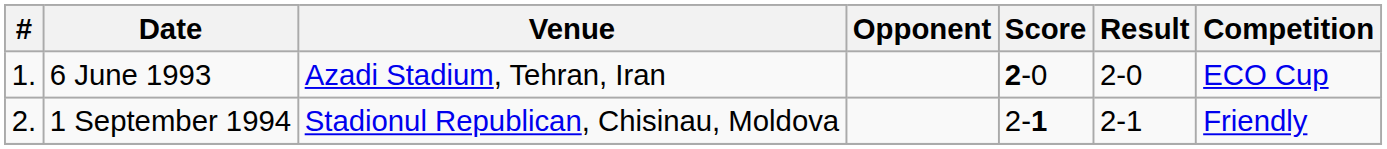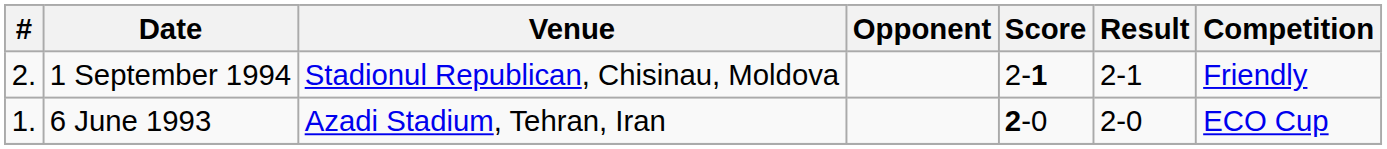rows swapped: 6 June 1993 <-> 1 September 1994
